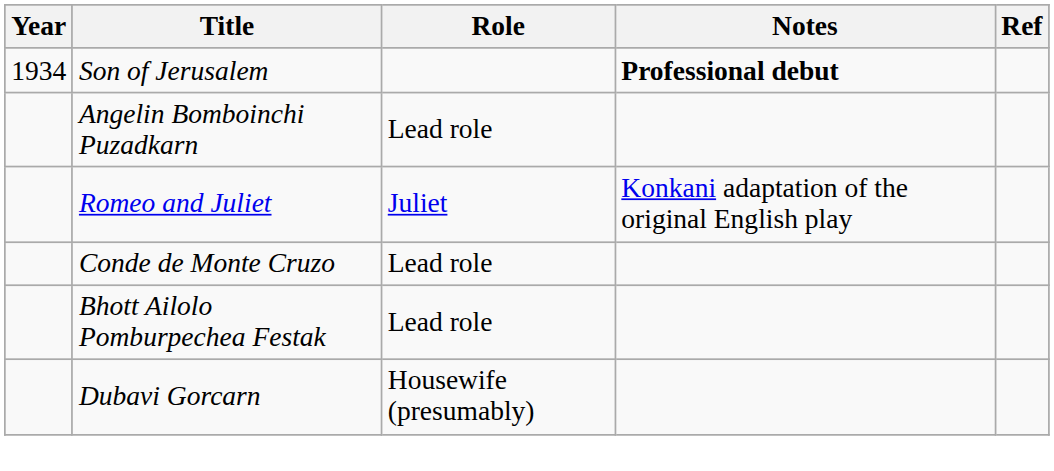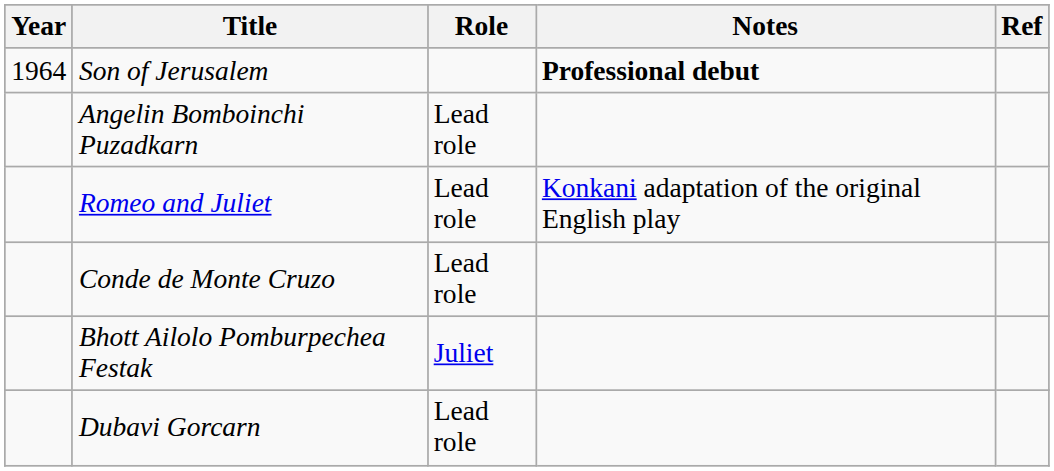Son of Jerusalem | Year: 1934 -> 1964
Romeo and Juliet | Role: Juliet -> Lead role
Bhott Ailolo Pomburpechea Festak | Role: Lead role -> Juliet
Dubavi Gorcarn | Role: Housewife (presumably) -> Lead role
